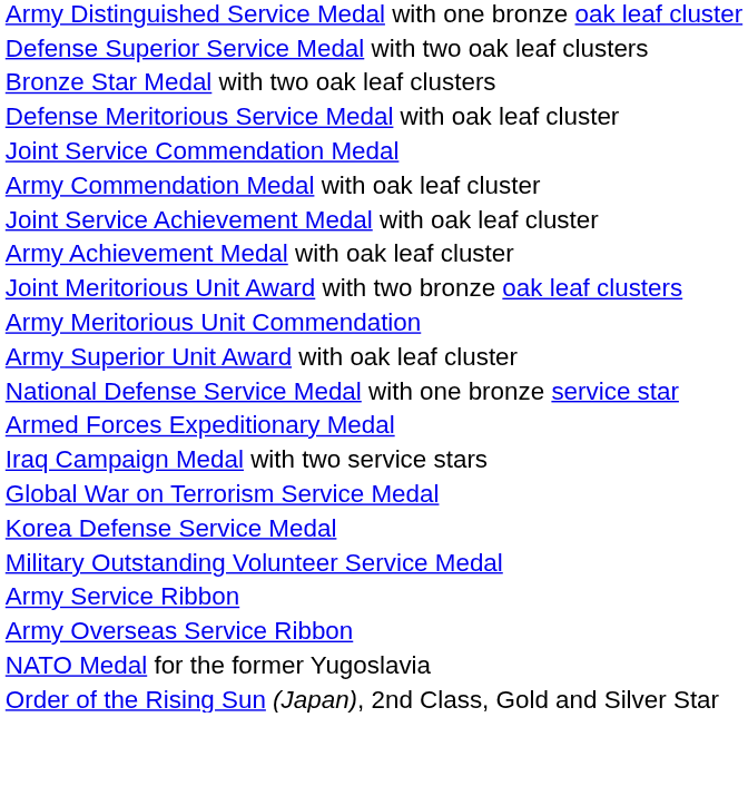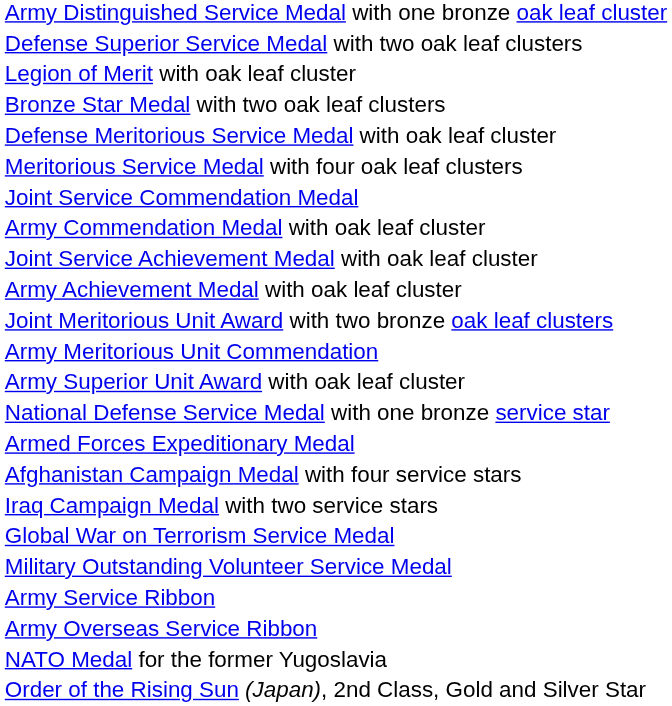+ row: Legion of Merit with oak leaf cluster
+ row: Meritorious Service Medal with four oak leaf clusters
+ row: Afghanistan Campaign Medal with four service stars
- row: Korea Defense Service Medal
